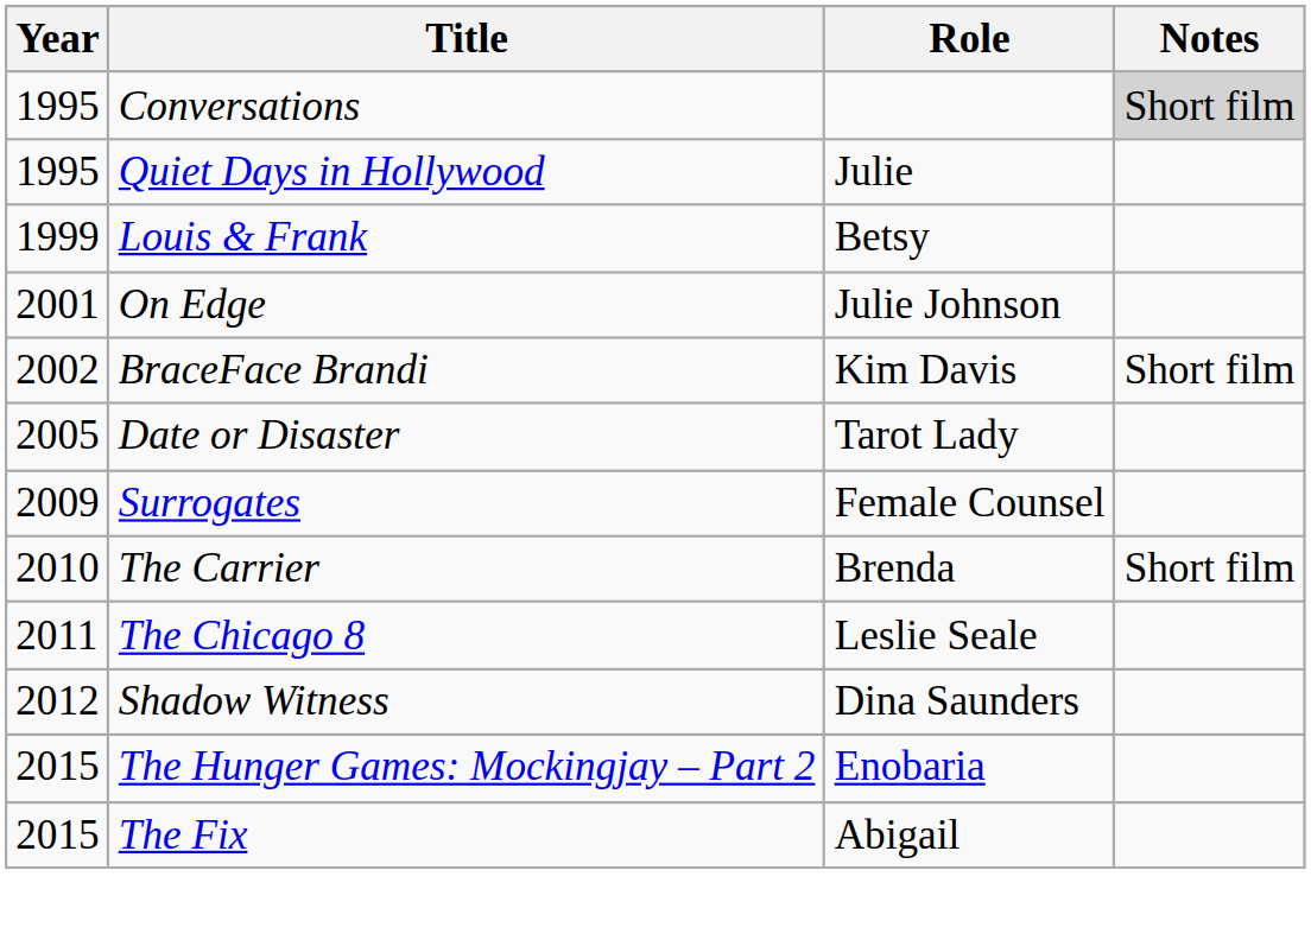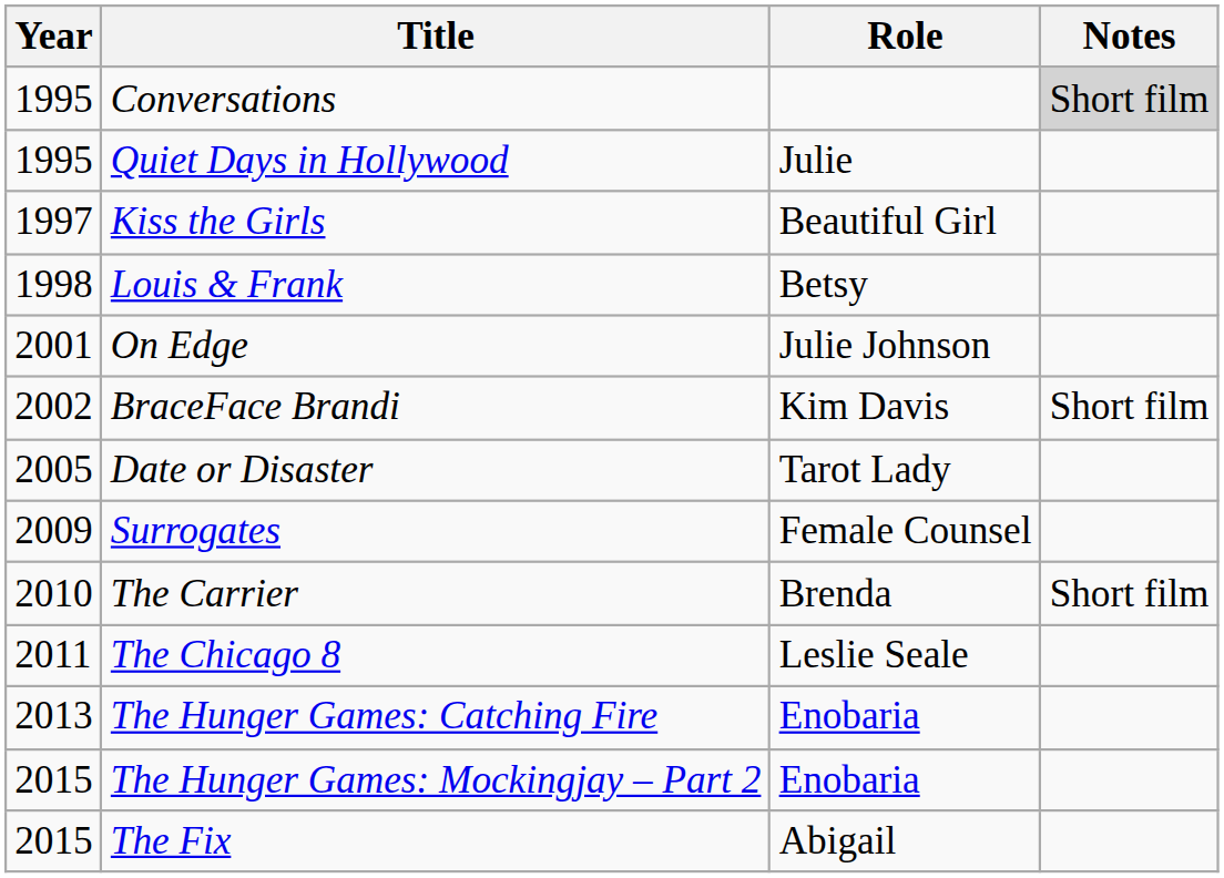+ row: 1997 | Kiss the Girls | Beautiful Girl
Louis & Frank | Year: 1999 -> 1998
- row: 2012 | Shadow Witness | Dina Saunders
+ row: 2013 | The Hunger Games: Catching Fire | Enobaria
